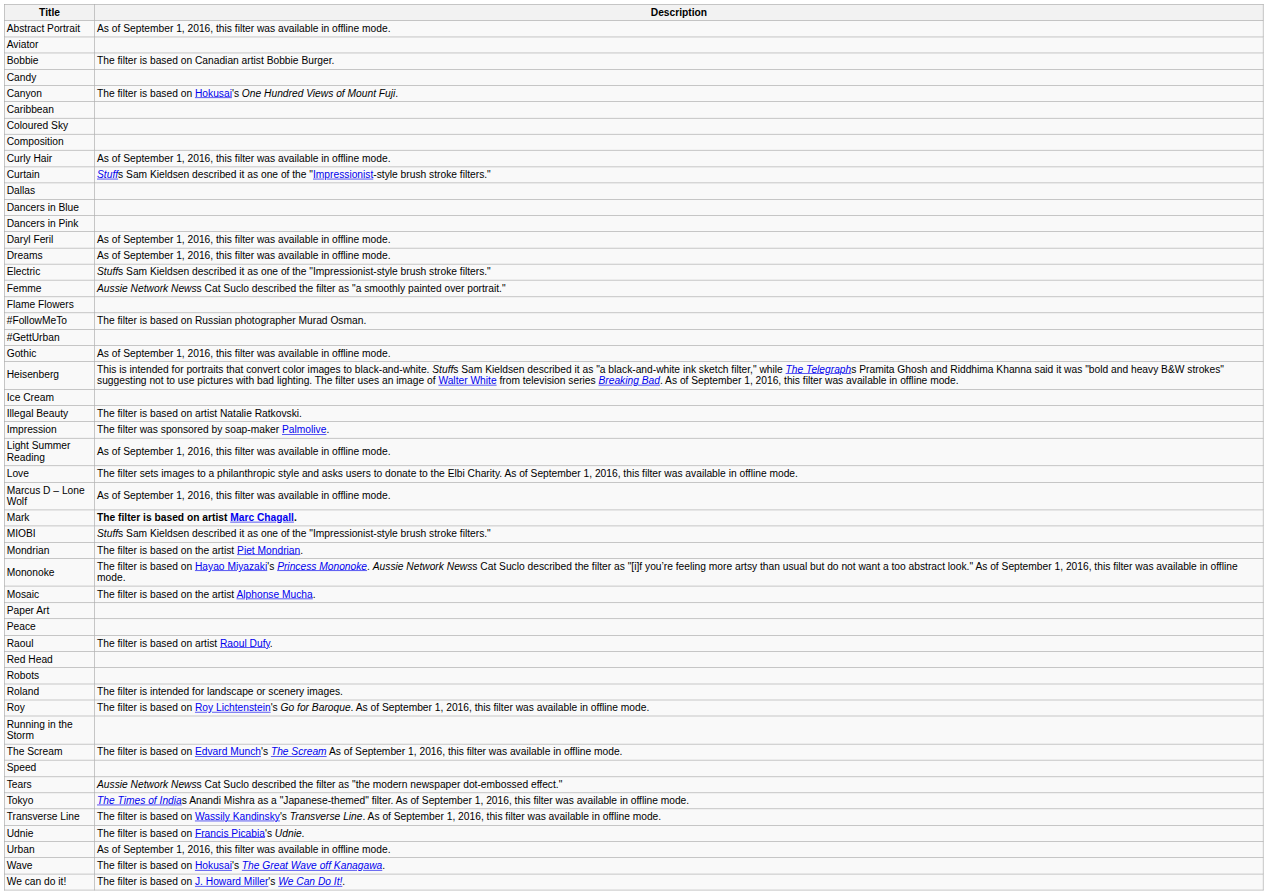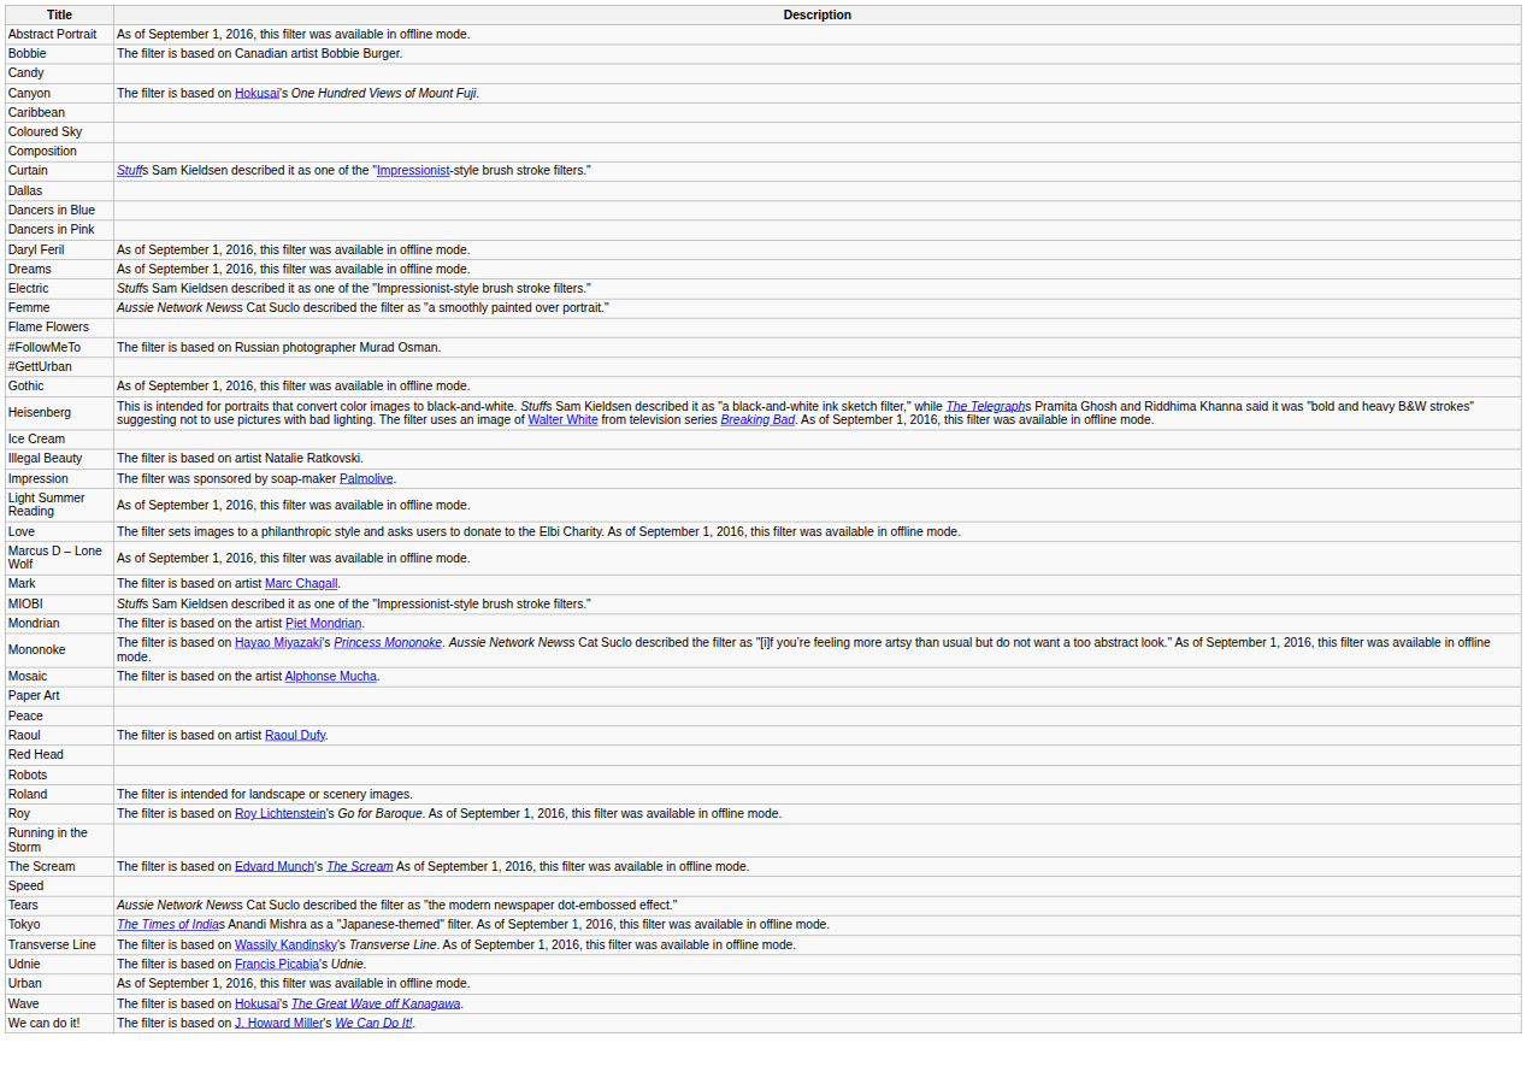- row: Aviator
- row: Curly Hair | As of September 1, 2016, this filter was available in offline mode.
Mark | Description: bold -> normal
